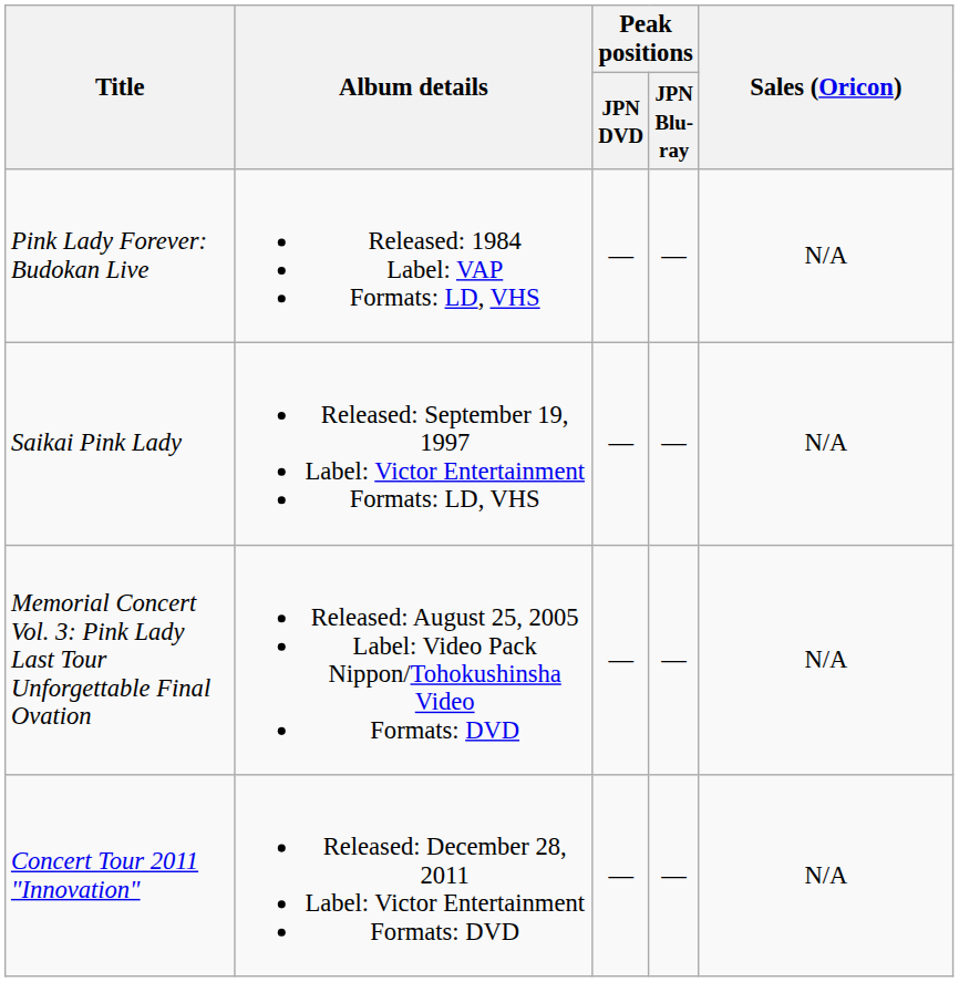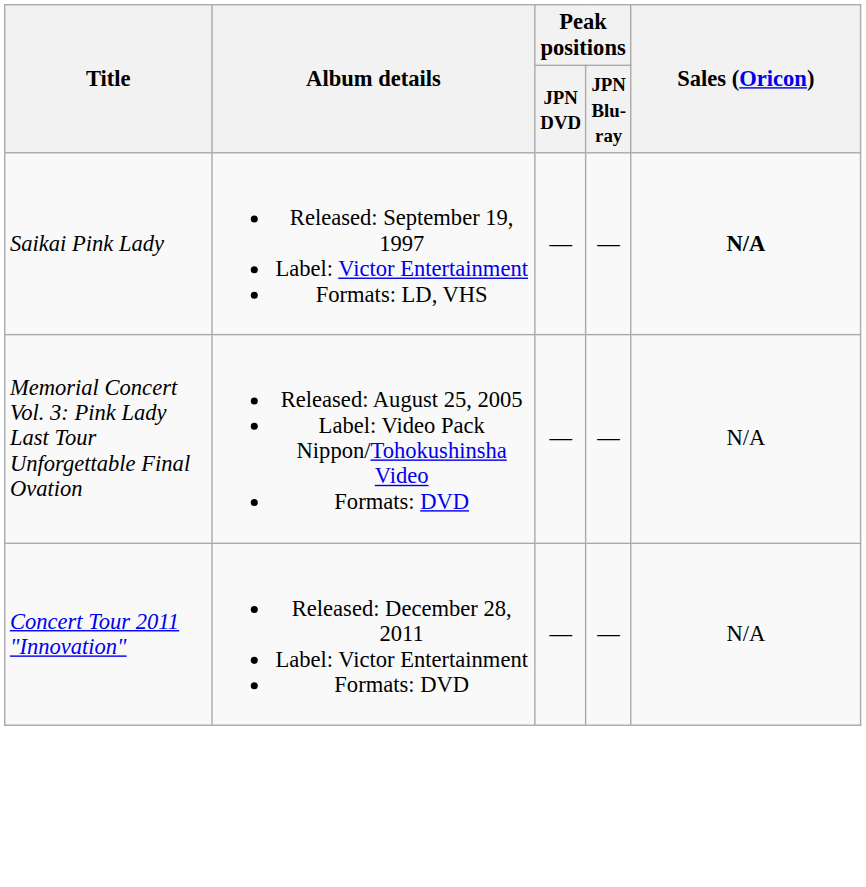- row: Pink Lady Forever: Budokan Live | Released: 1984 Label: VAP Formats: LD, VHS | — | — | N/A
Saikai Pink Lady | Sales (Oricon): normal -> bold
